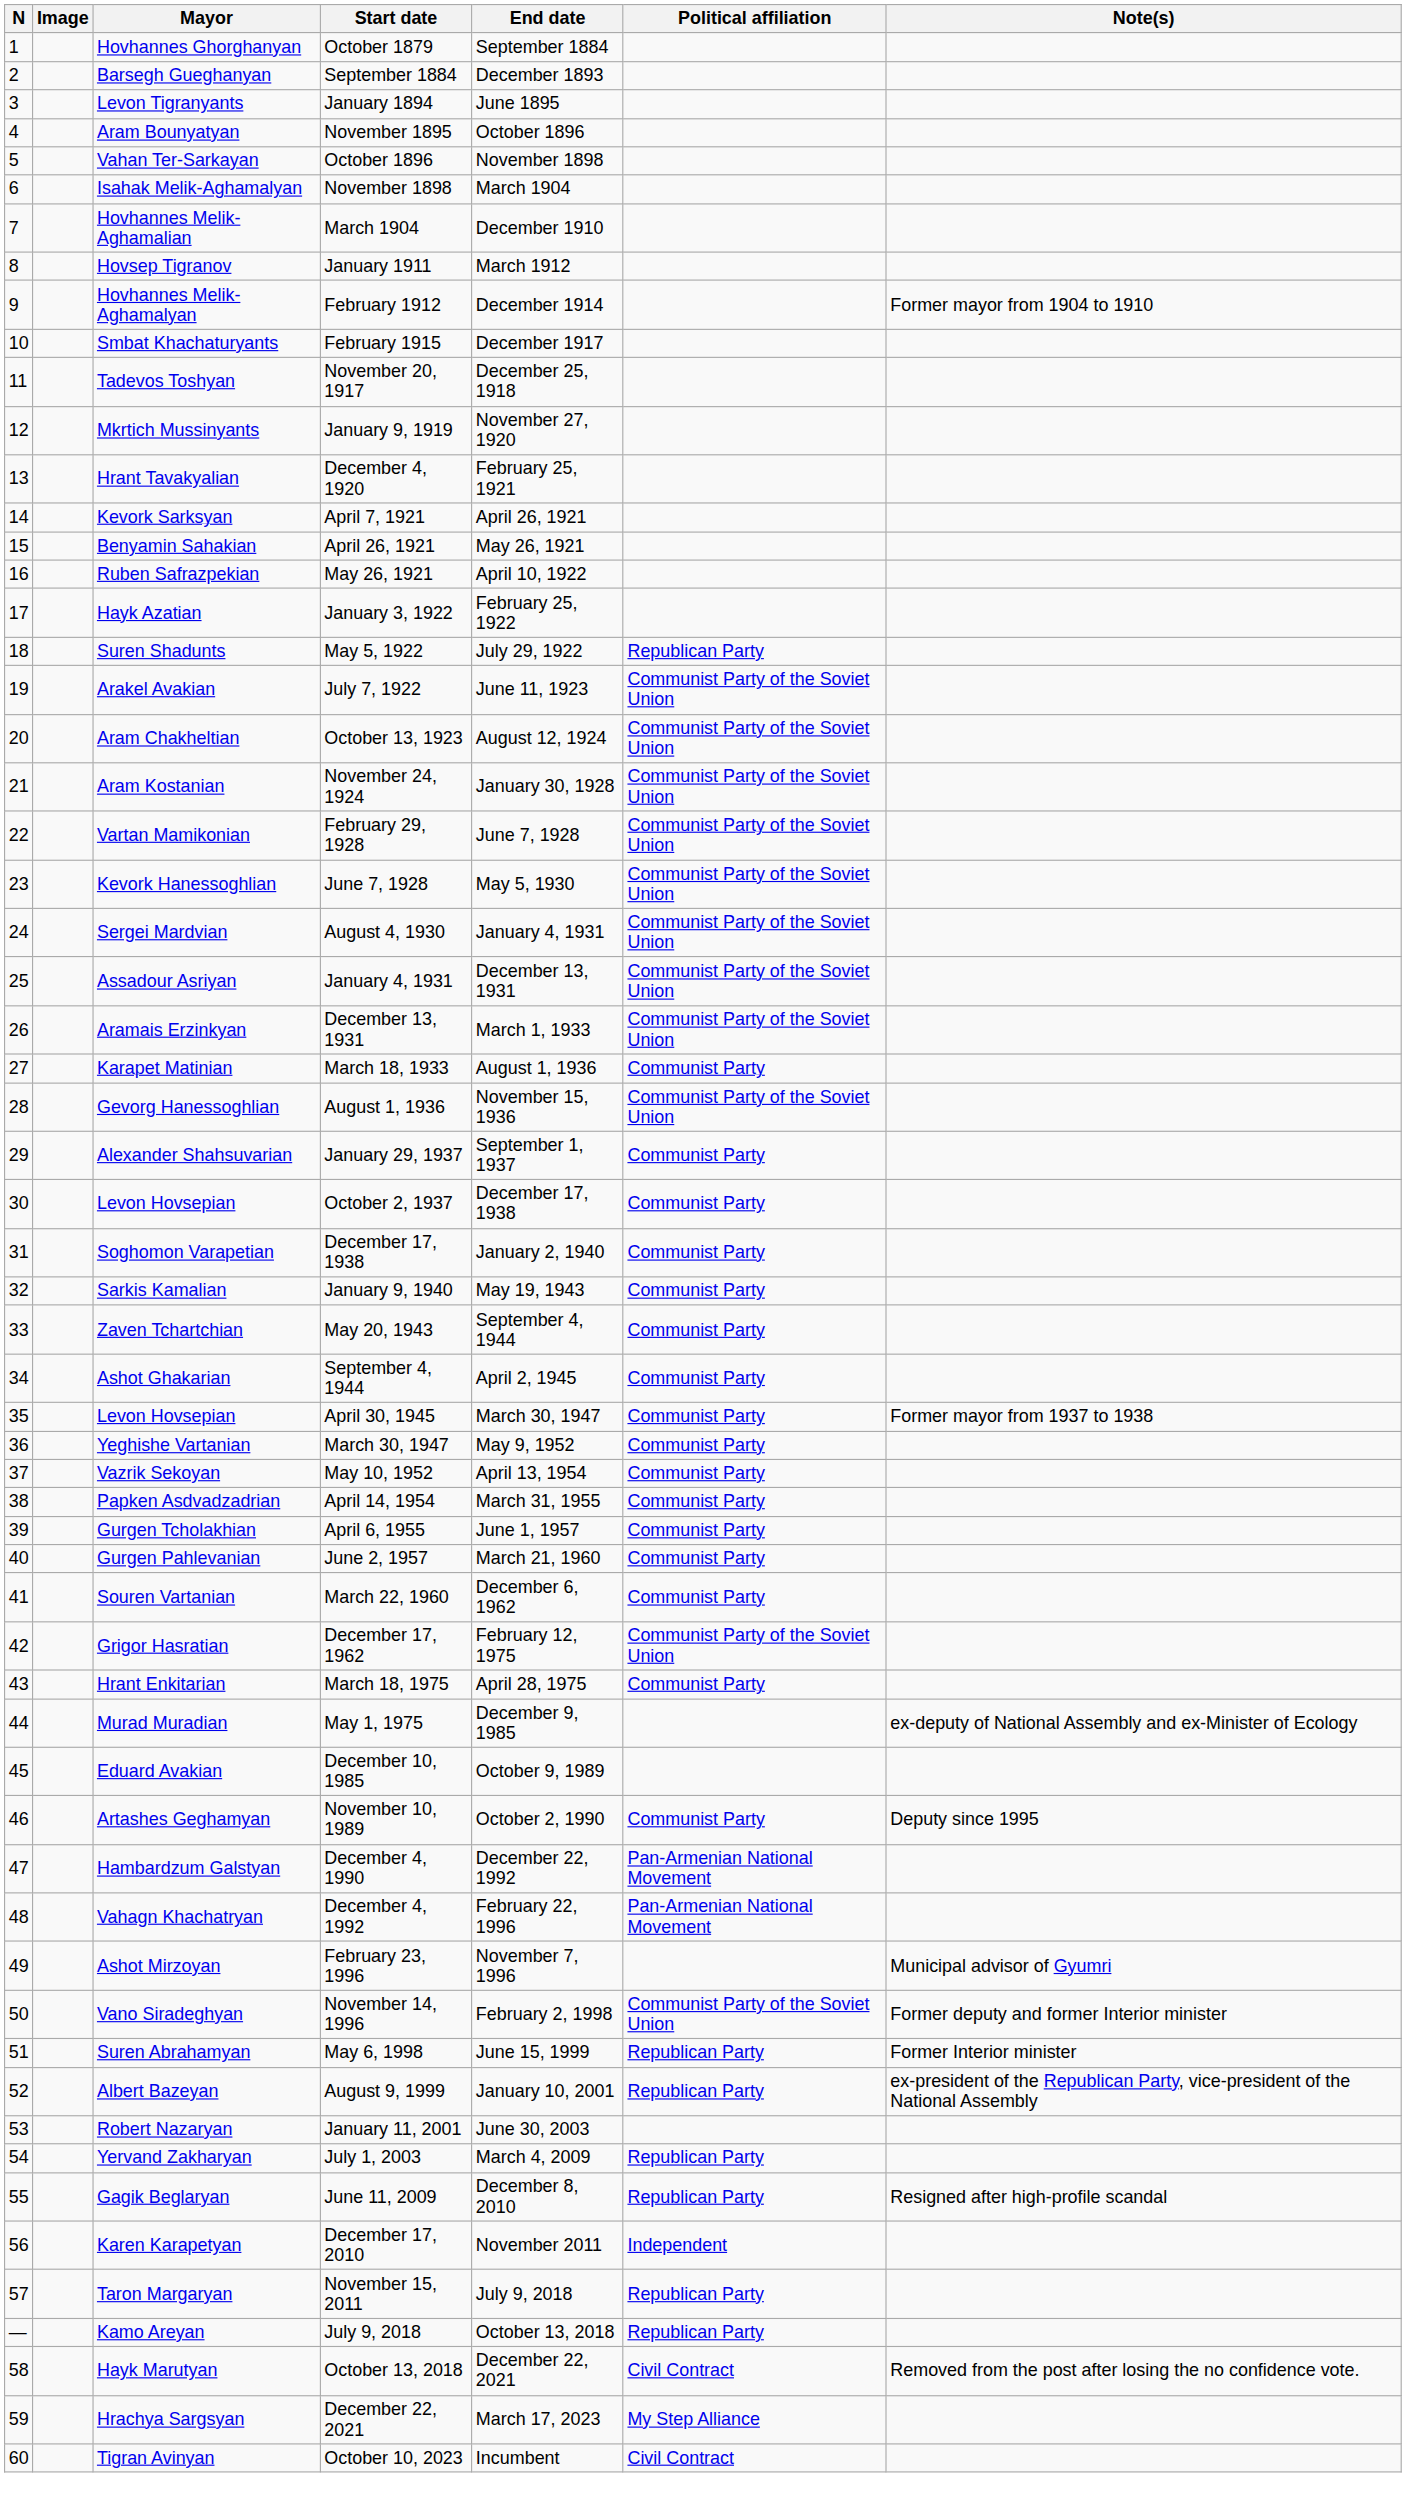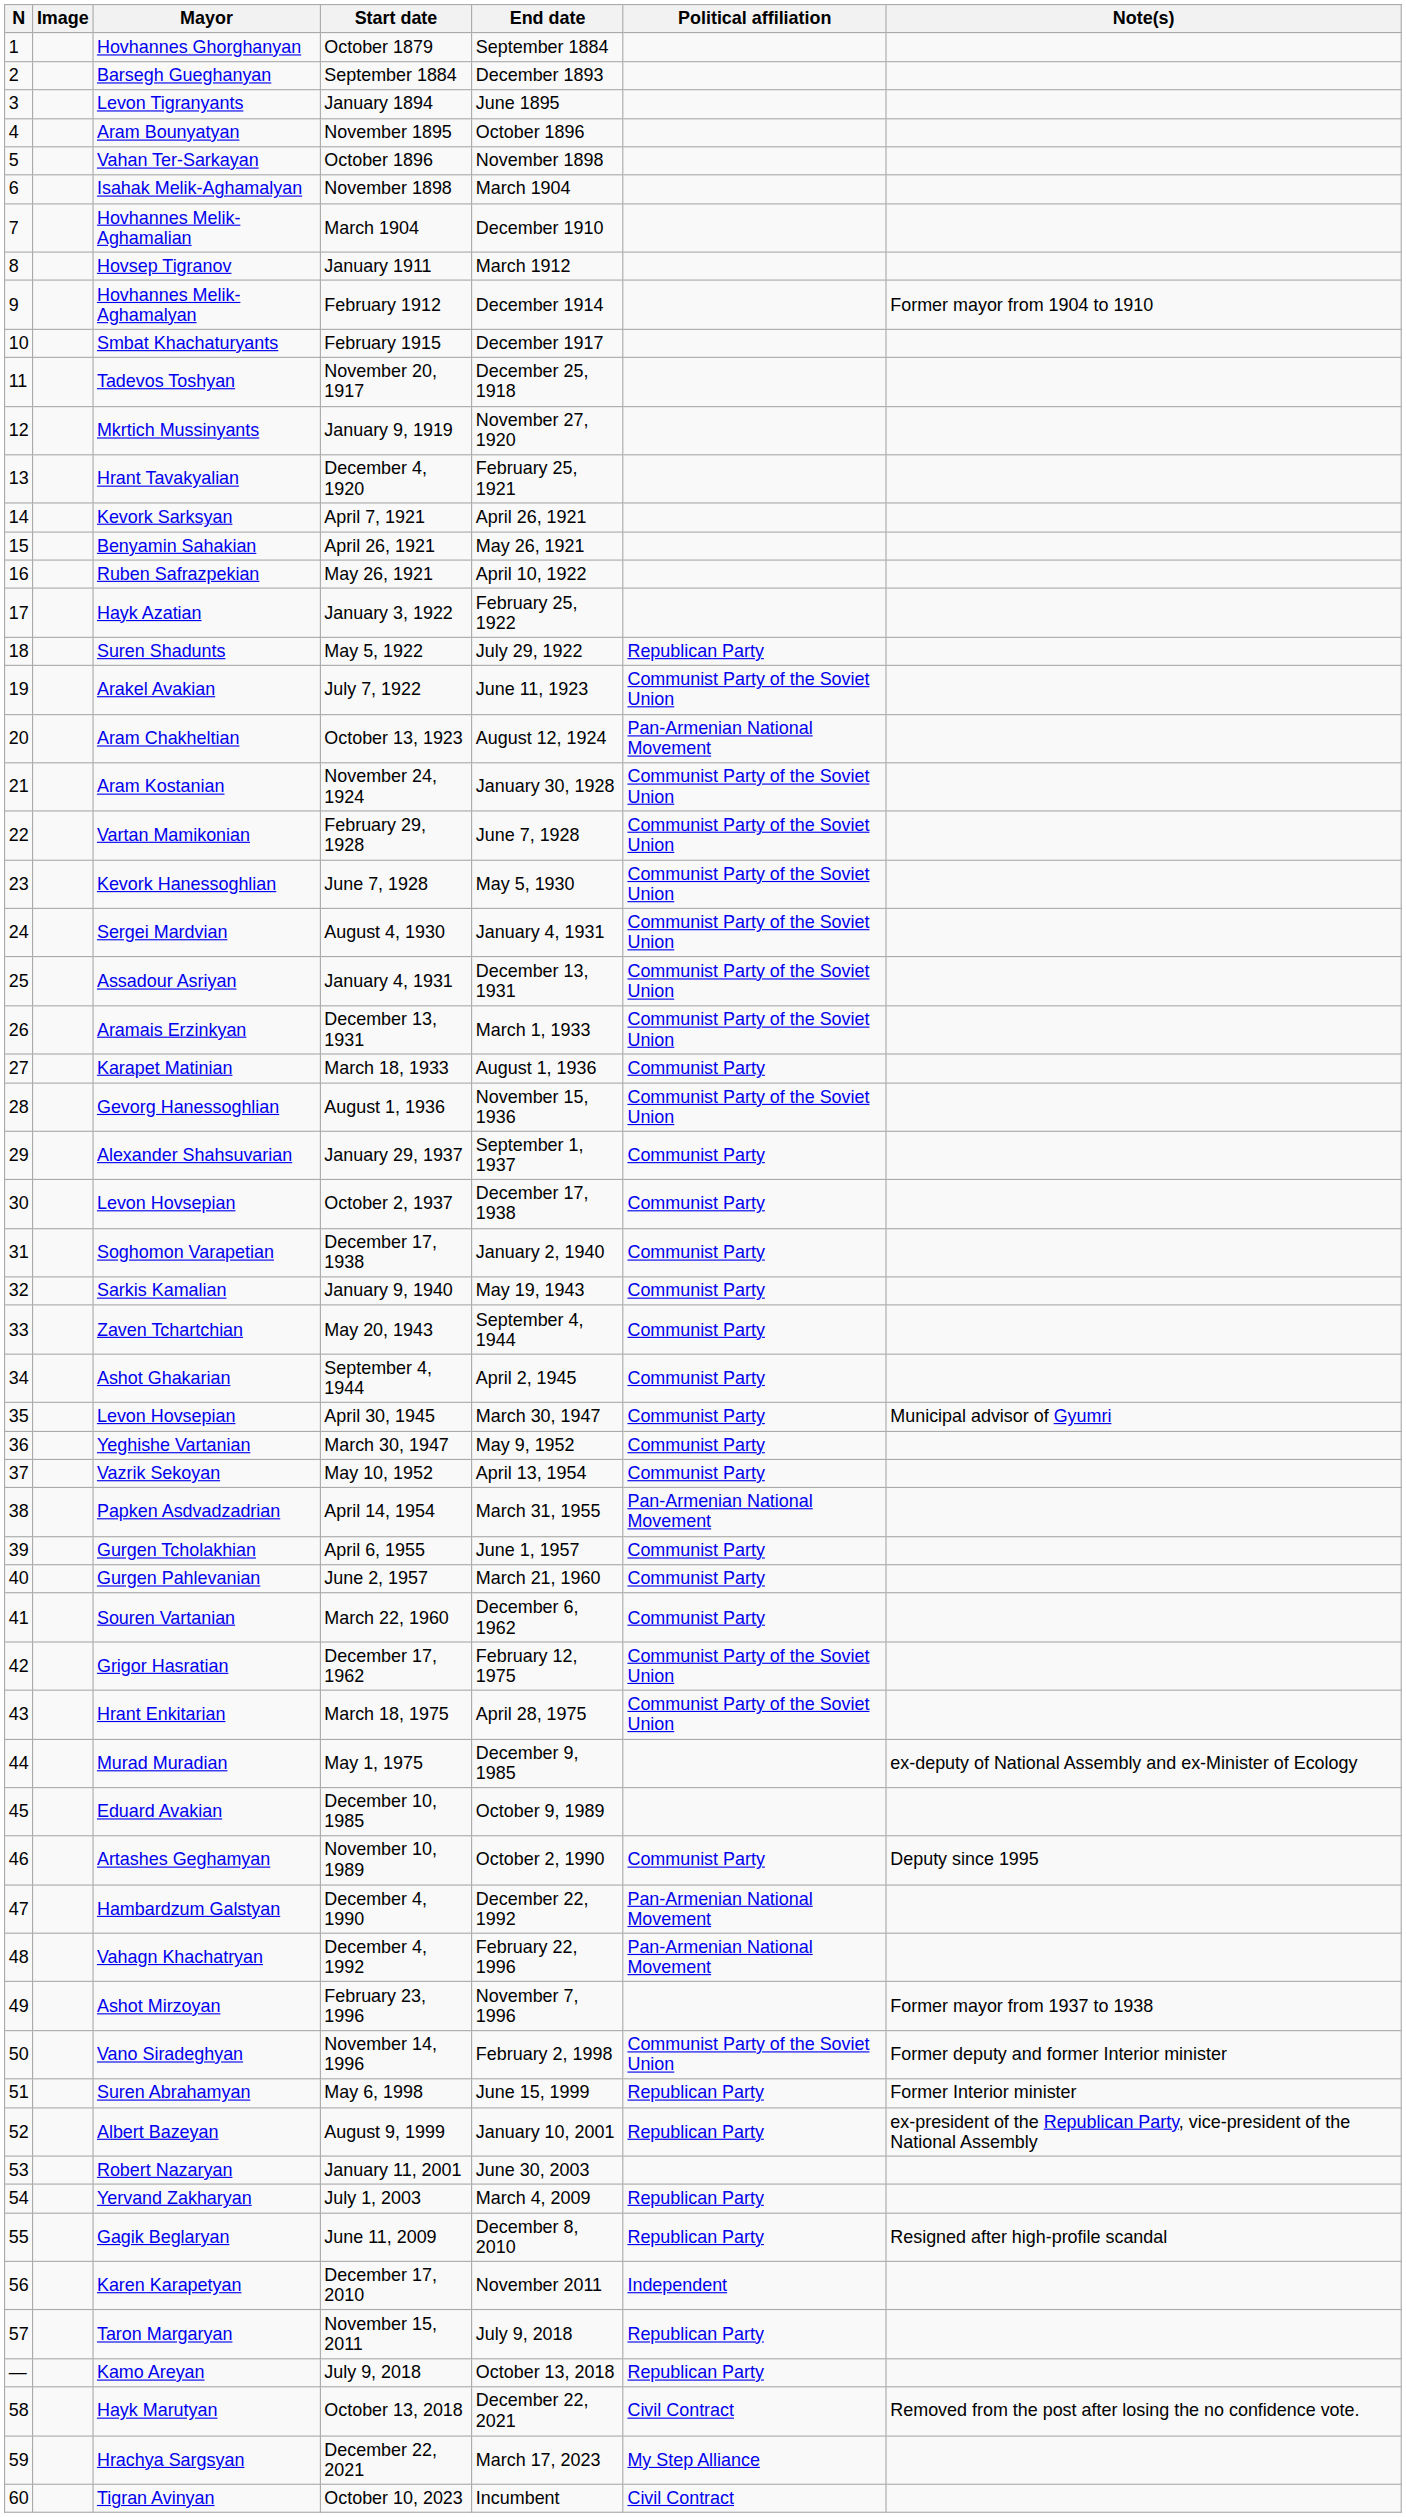October 13, 1923 | Political affiliation: Communist Party of the Soviet Union -> Pan-Armenian National Movement
April 30, 1945 | Note(s): Former mayor from 1937 to 1938 -> Municipal advisor of Gyumri
April 14, 1954 | Political affiliation: Communist Party -> Pan-Armenian National Movement
March 18, 1975 | Political affiliation: Communist Party -> Communist Party of the Soviet Union
February 23, 1996 | Note(s): Municipal advisor of Gyumri -> Former mayor from 1937 to 1938
